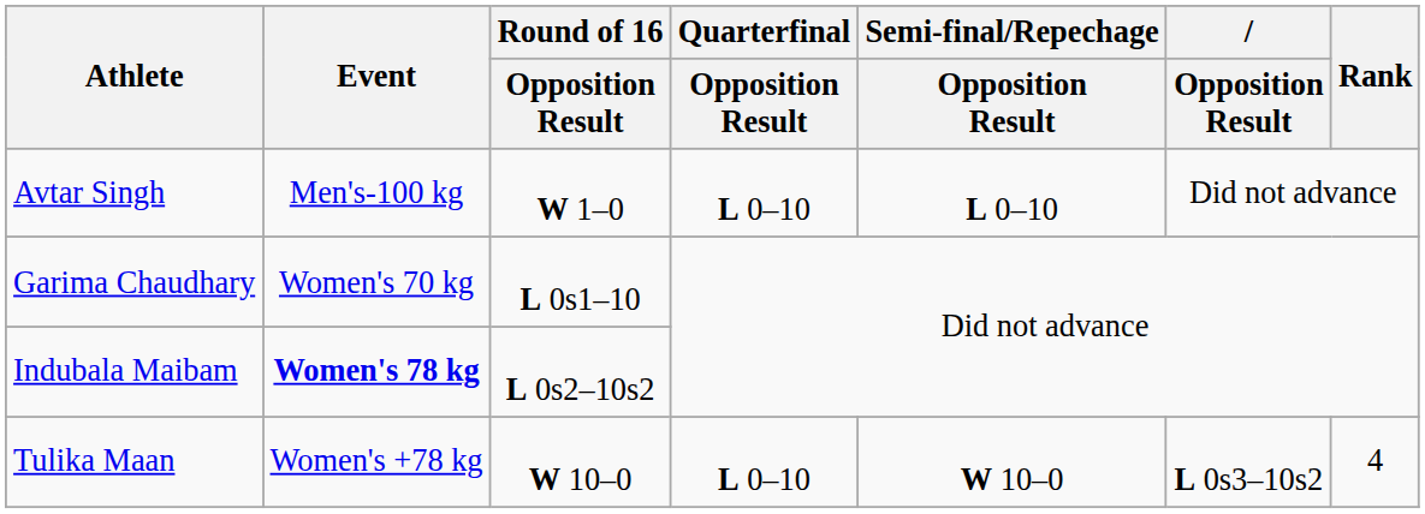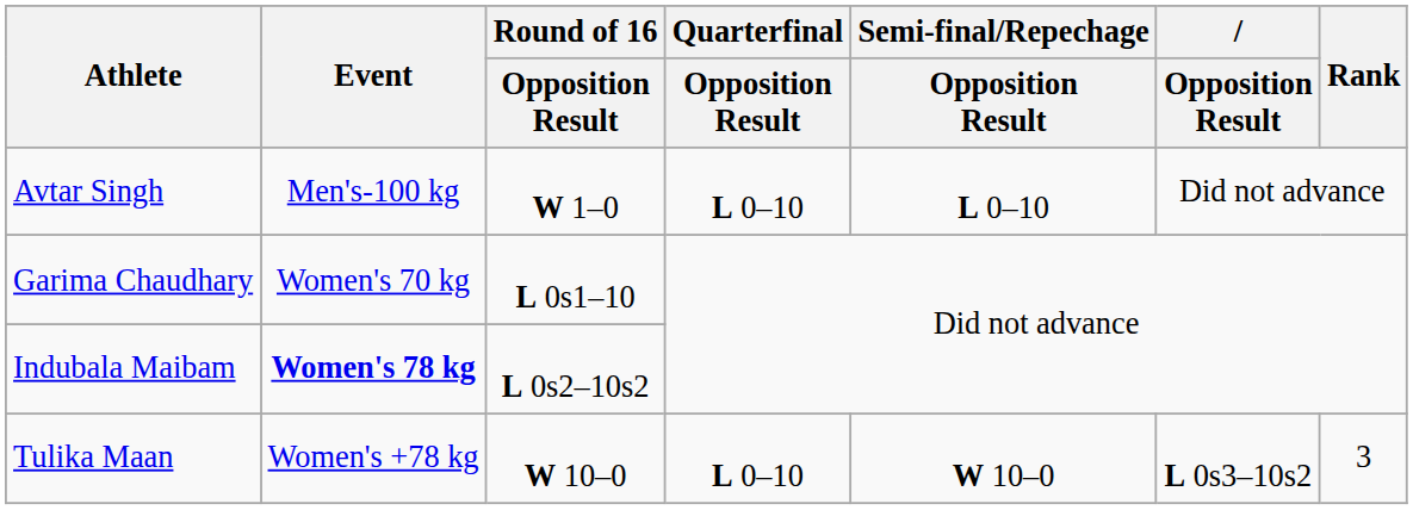Tulika Maan | Rank: 4 -> 3
